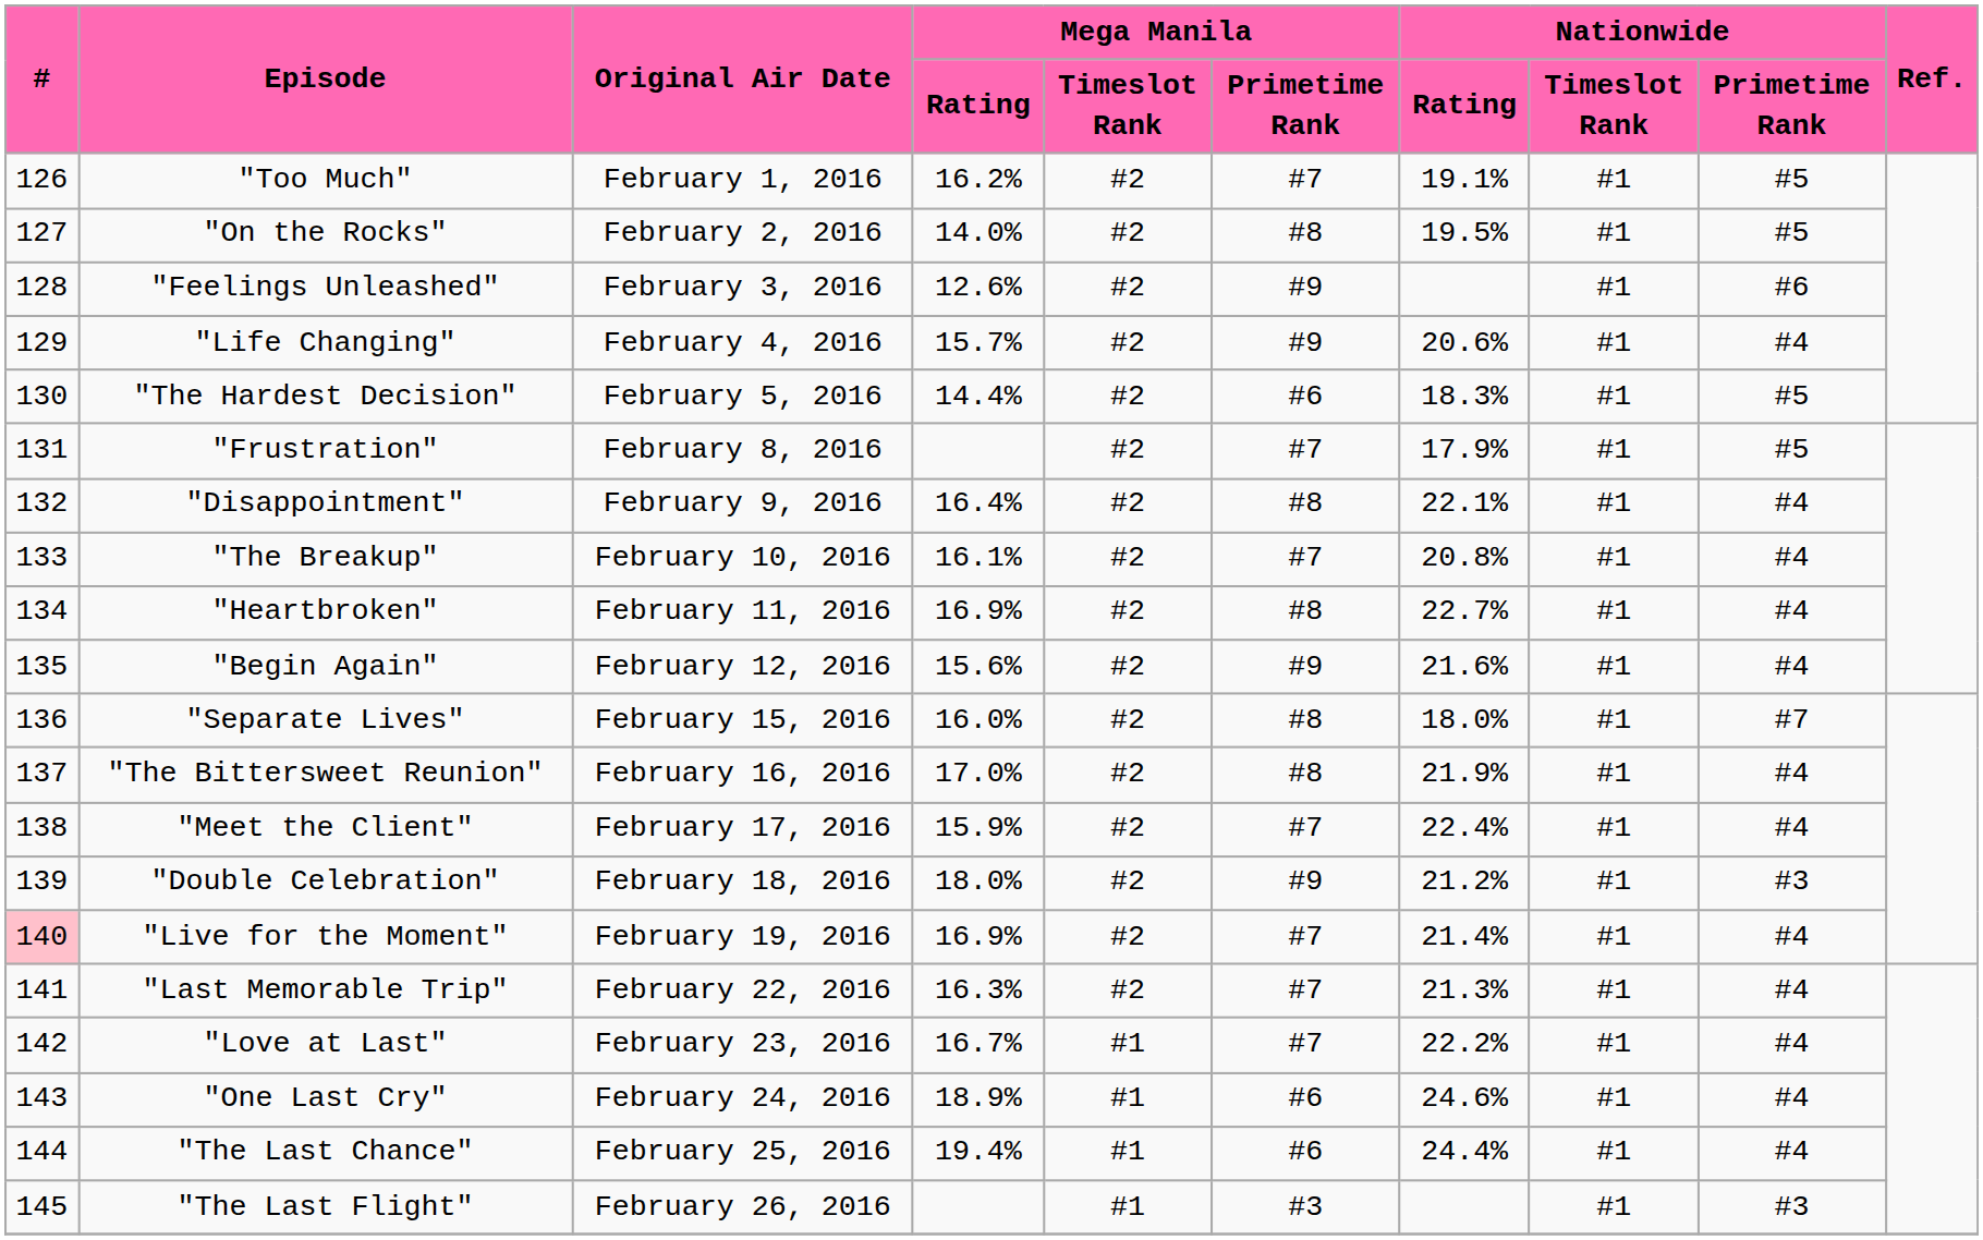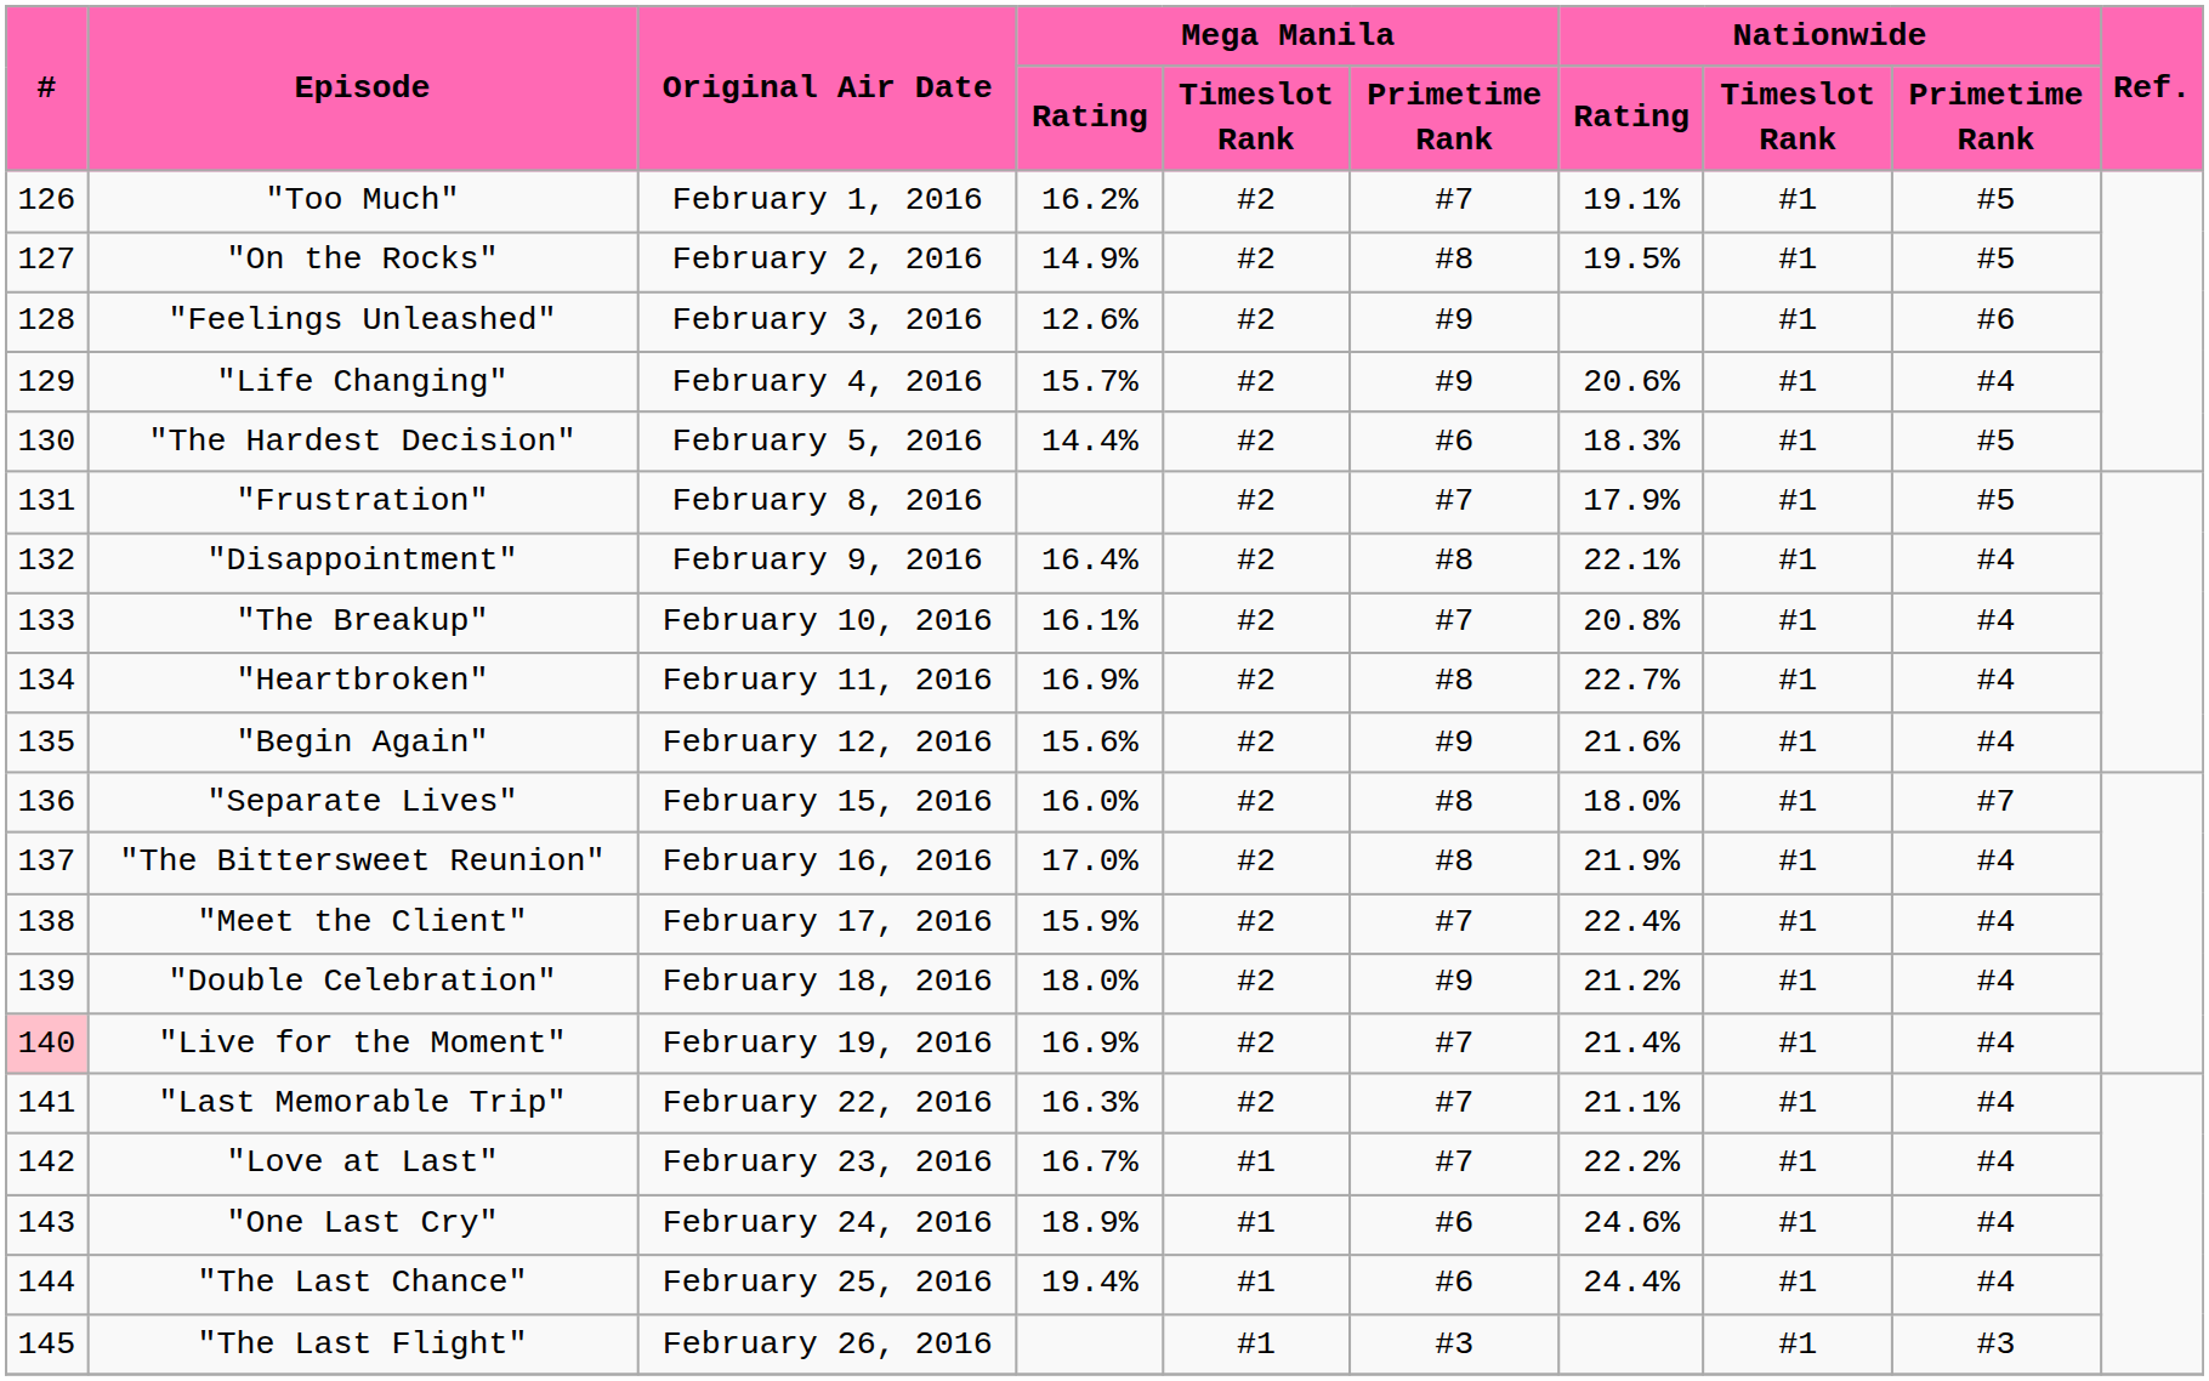"On the Rocks" | Mega Manila / Rating: 14.0% -> 14.9%
"Double Celebration" | Nationwide / Primetime Rank: #3 -> #4
"Last Memorable Trip" | Nationwide / Rating: 21.3% -> 21.1%
